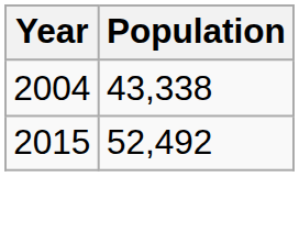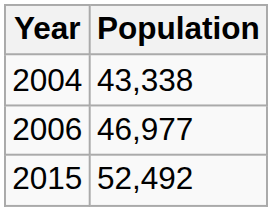+ row: 2006 | 46,977
